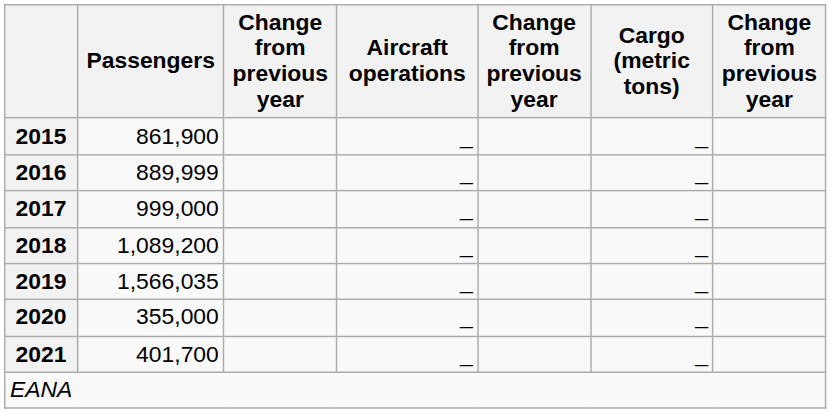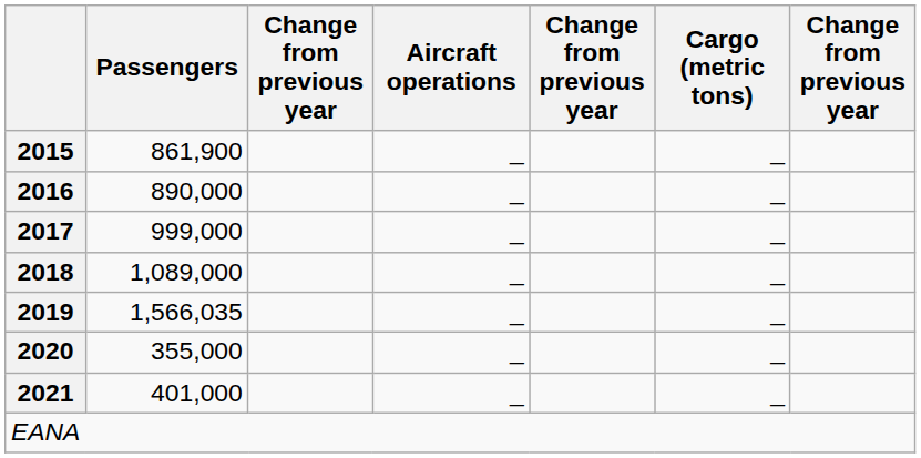2016 | Passengers: 889,999 -> 890,000
2018 | Passengers: 1,089,200 -> 1,089,000
2021 | Passengers: 401,700 -> 401,000
